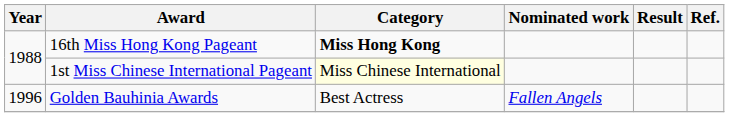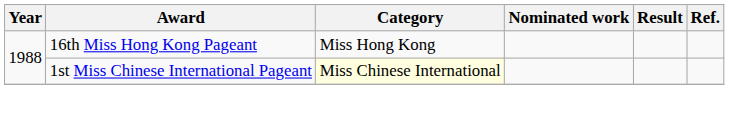16th Miss Hong Kong Pageant | Category: bold -> normal
- row: 1996 | Golden Bauhinia Awards | Best Actress | Fallen Angels
